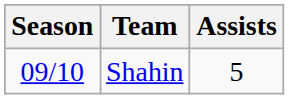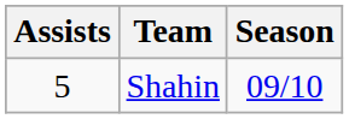columns swapped: Season <-> Assists
